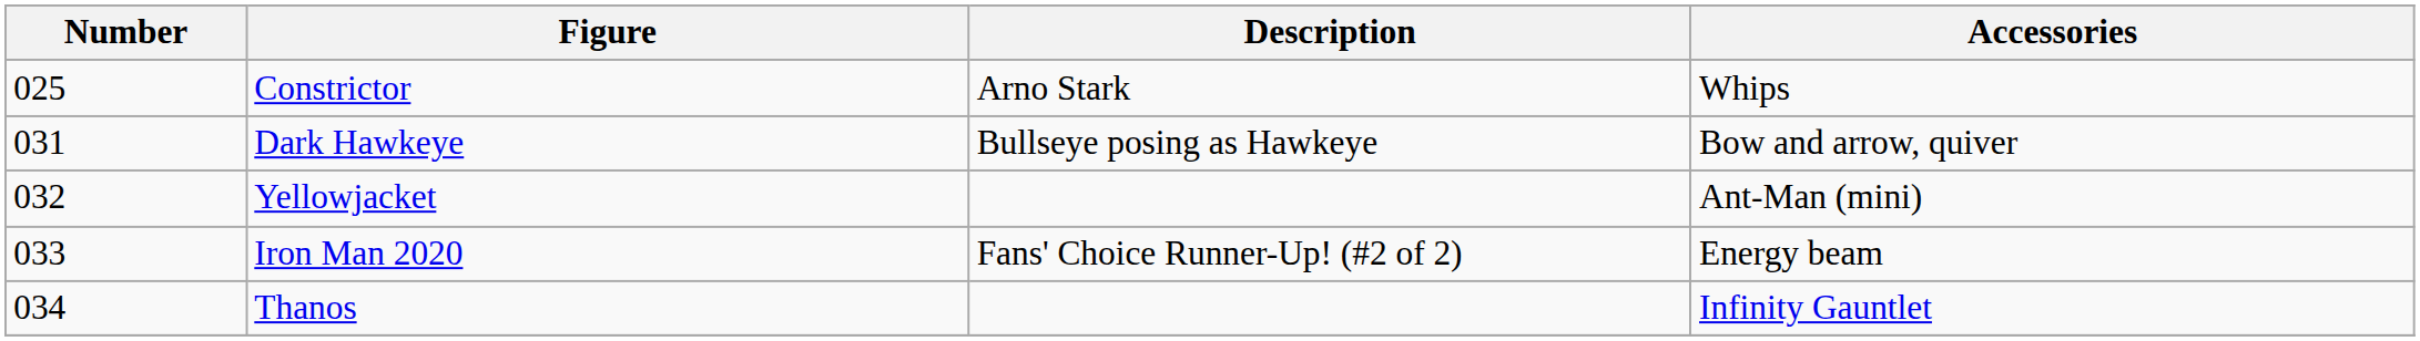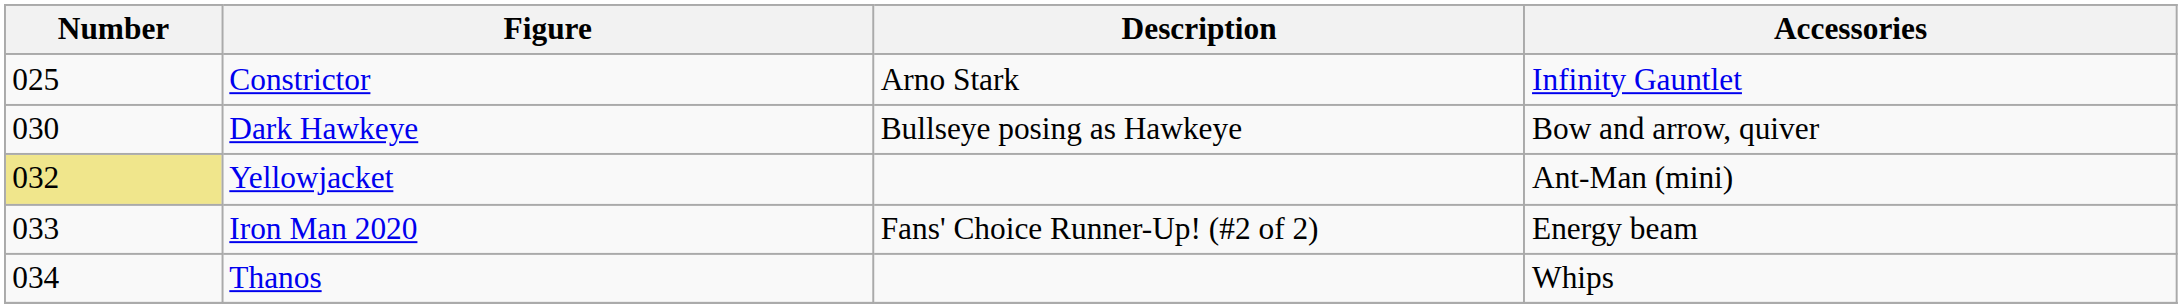Constrictor | Accessories: Whips -> Infinity Gauntlet
Dark Hawkeye | Number: 031 -> 030
Yellowjacket | Number: no background -> khaki background
Thanos | Accessories: Infinity Gauntlet -> Whips
